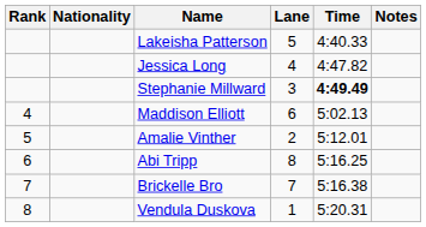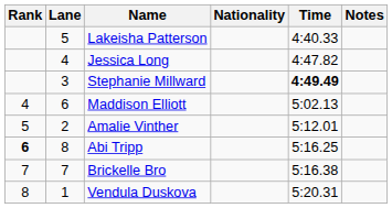columns swapped: Lane <-> Nationality
Abi Tripp | Rank: normal -> bold
